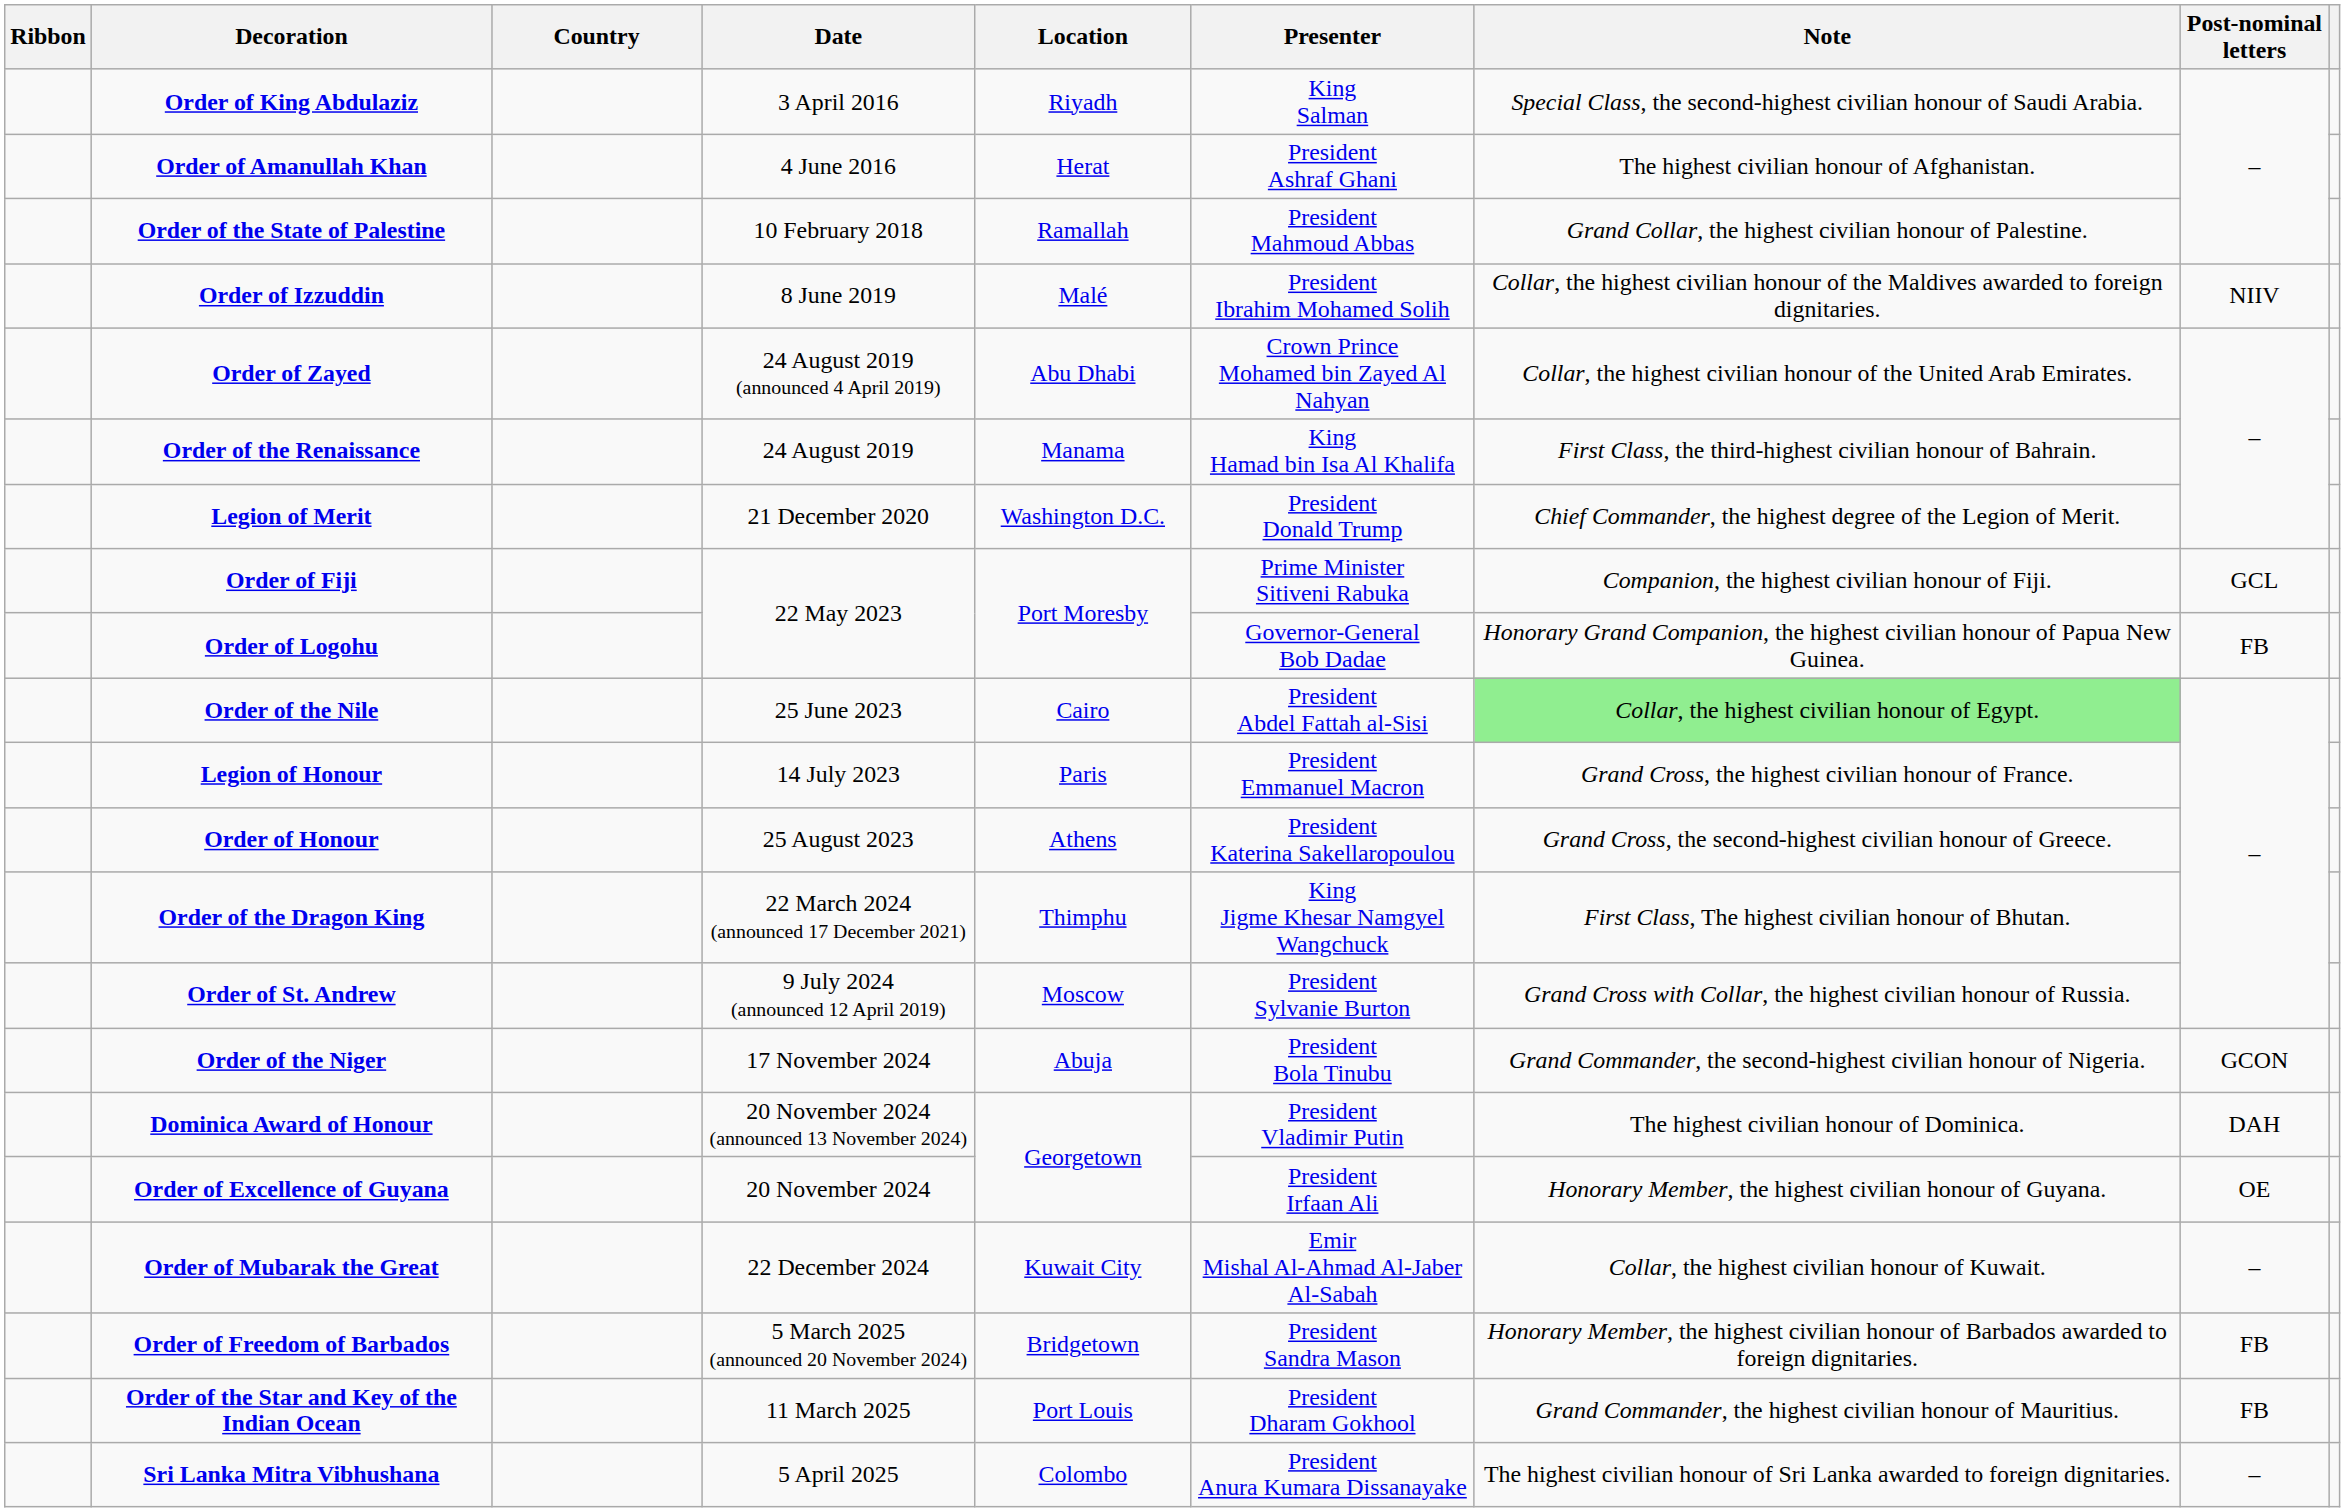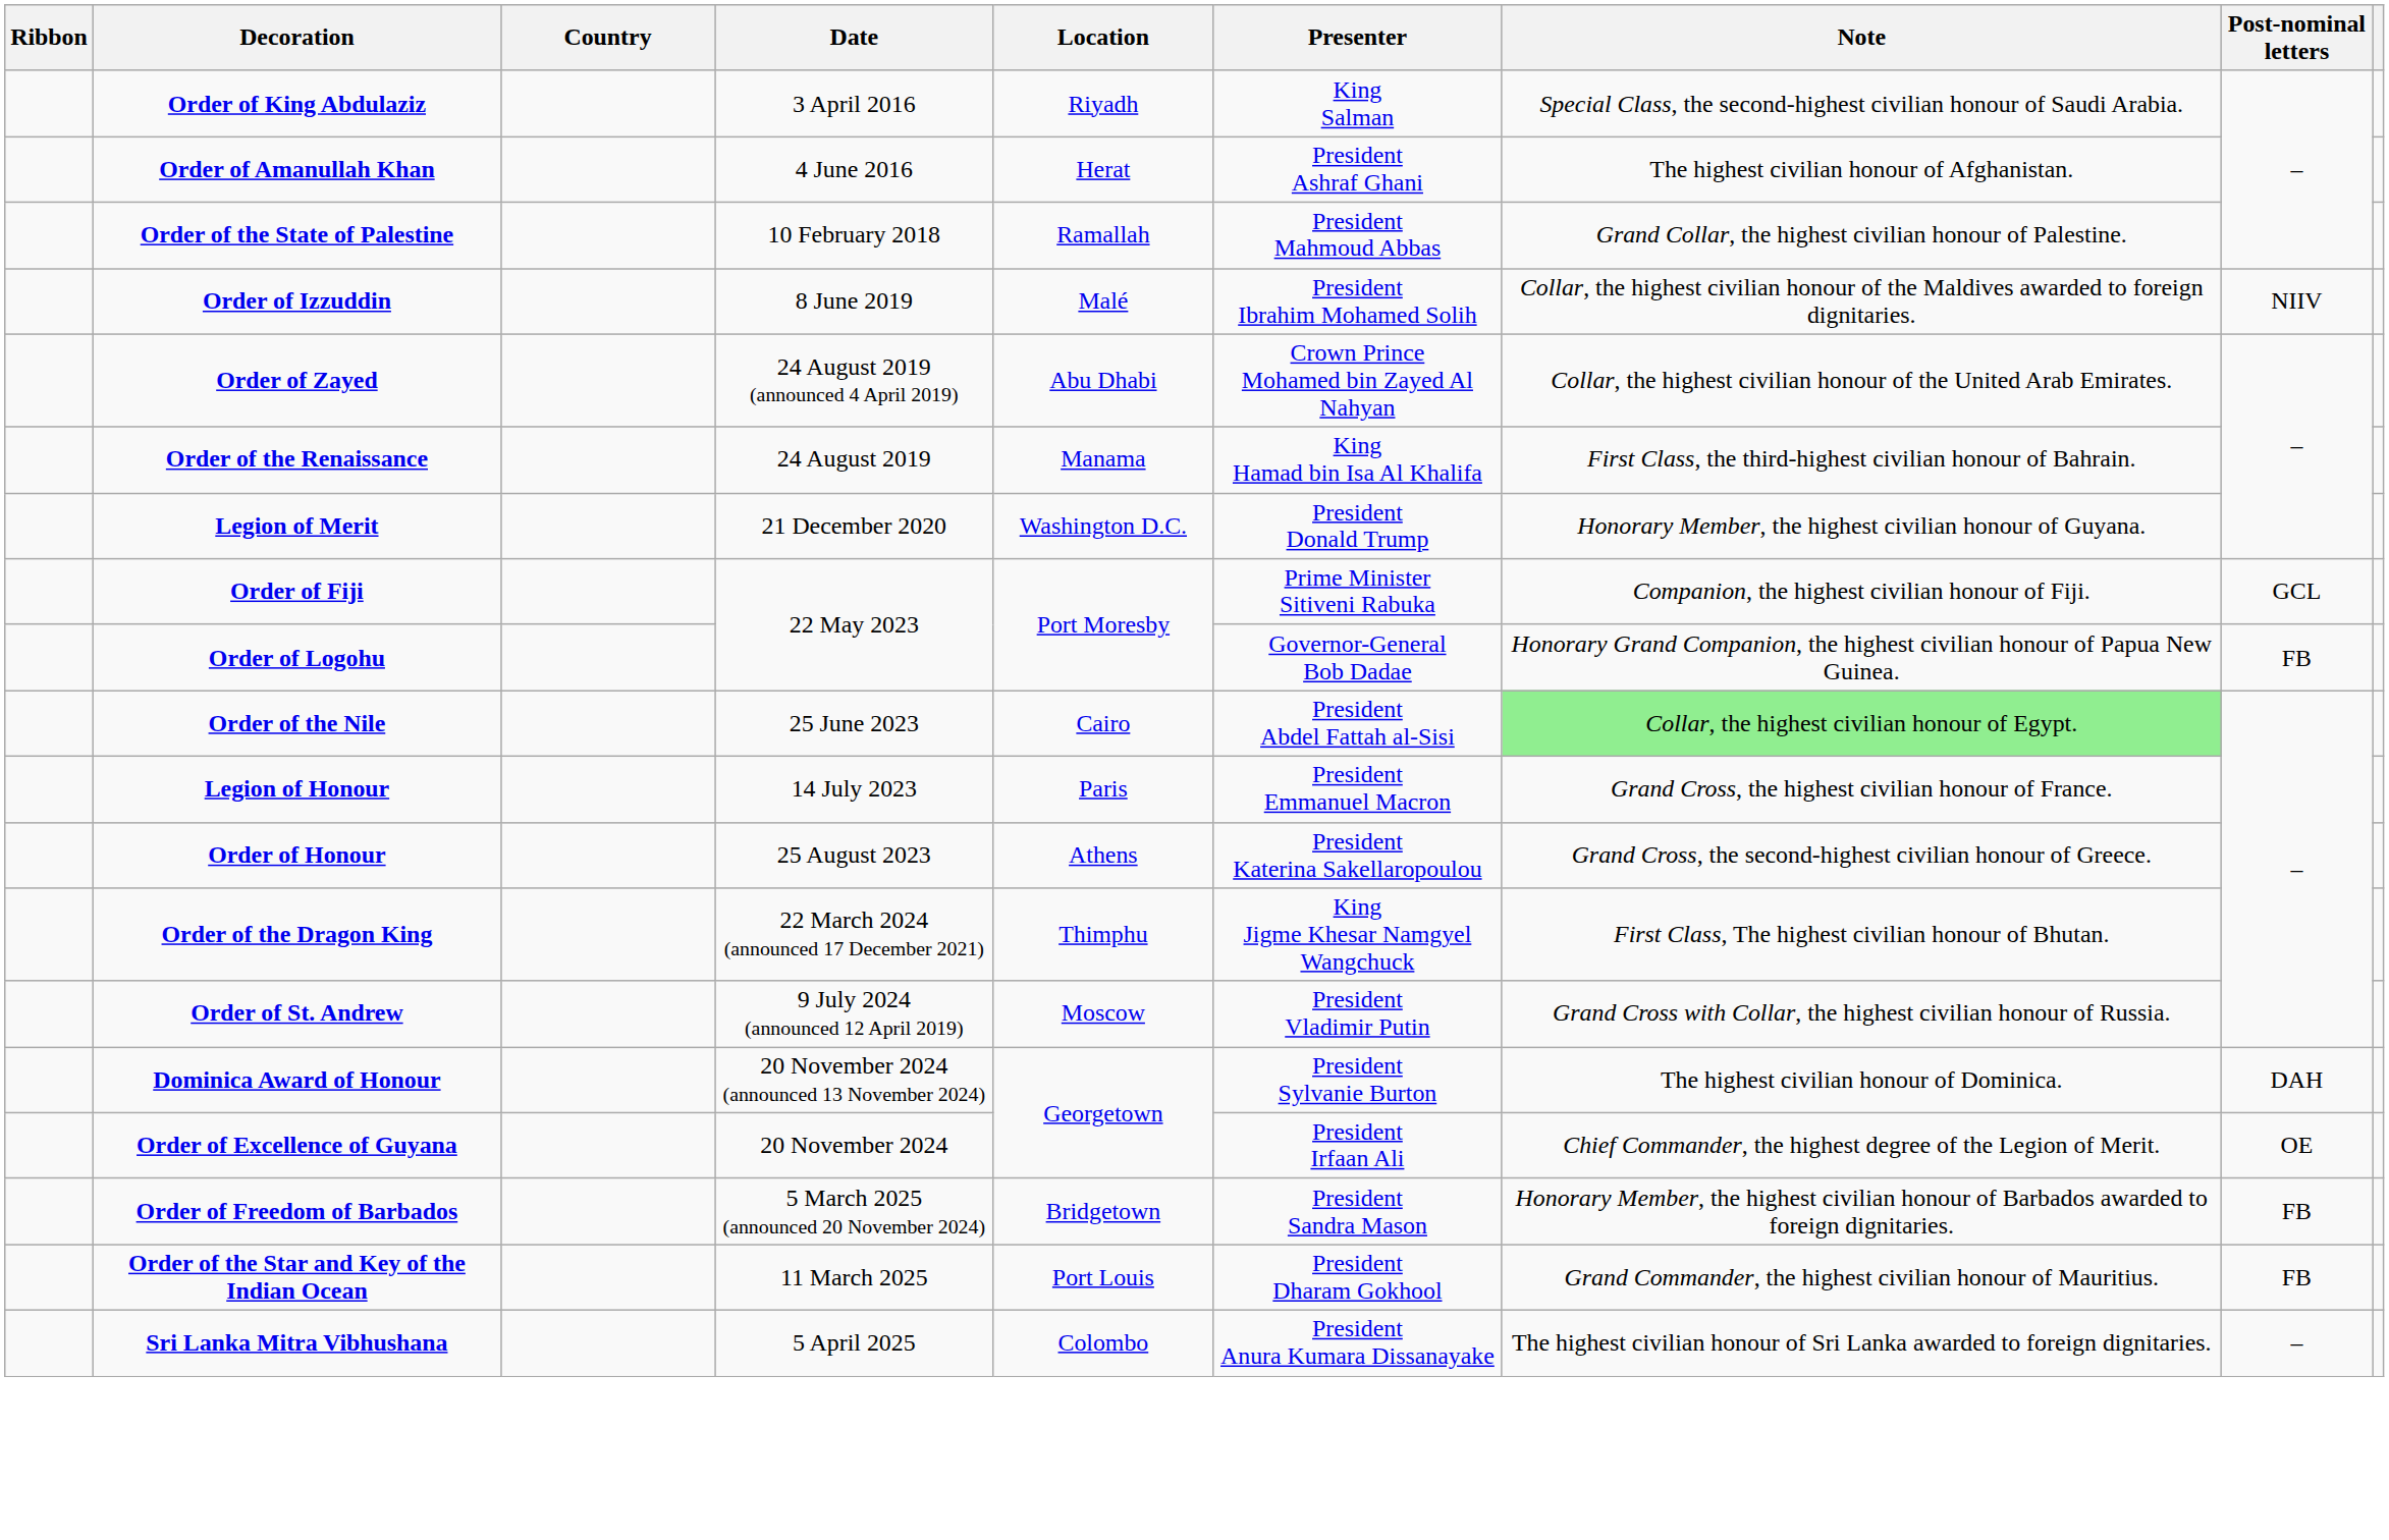Legion of Merit | Note: Chief Commander, the highest degree of the Legion of Merit. -> Honorary Member, the highest civilian honour of Guyana.
Order of St. Andrew | Presenter: President Sylvanie Burton -> President Vladimir Putin
- row: Order of the Niger | 17 November 2024 | Abuja | President Bola Tinubu | Grand Commander, the second-highest civilian honour of Nigeria. | GCON
Dominica Award of Honour | Presenter: President Vladimir Putin -> President Sylvanie Burton
Order of Excellence of Guyana | Note: Honorary Member, the highest civilian honour of Guyana. -> Chief Commander, the highest degree of the Legion of Merit.
- row: Order of Mubarak the Great | 22 December 2024 | Kuwait City | Emir Mishal Al-Ahmad Al-Jaber Al-Sabah | Collar, the highest civilian honour of Kuwait. | –
